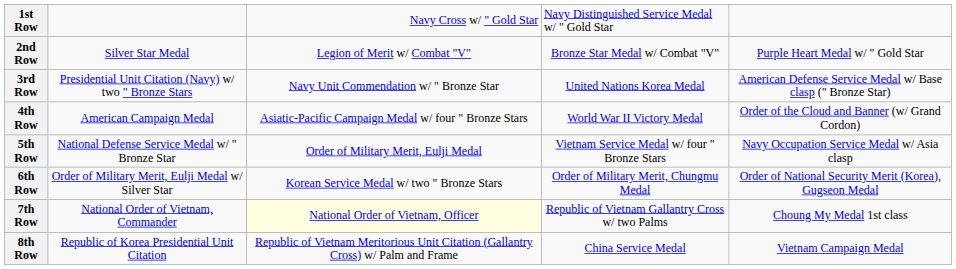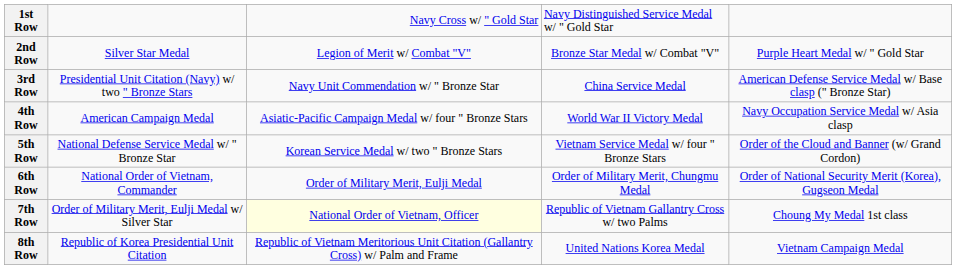3rd Row | column 4: United Nations Korea Medal -> China Service Medal
4th Row | column 5: Order of the Cloud and Banner (w/ Grand Cordon) -> Navy Occupation Service Medal w/ Asia clasp
5th Row | column 3: Order of Military Merit, Eulji Medal -> Korean Service Medal w/ two " Bronze Stars
5th Row | column 5: Navy Occupation Service Medal w/ Asia clasp -> Order of the Cloud and Banner (w/ Grand Cordon)
6th Row | column 2: Order of Military Merit, Eulji Medal w/ Silver Star -> National Order of Vietnam, Commander
6th Row | column 3: Korean Service Medal w/ two " Bronze Stars -> Order of Military Merit, Eulji Medal
7th Row | column 2: National Order of Vietnam, Commander -> Order of Military Merit, Eulji Medal w/ Silver Star
8th Row | column 4: China Service Medal -> United Nations Korea Medal
